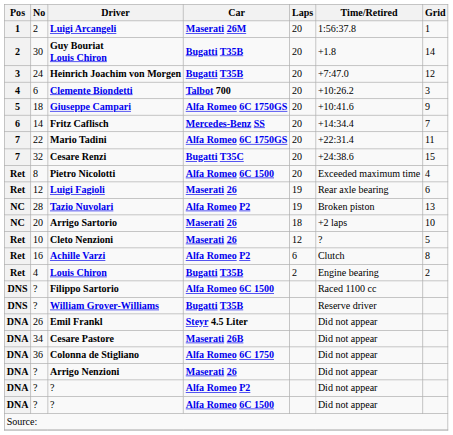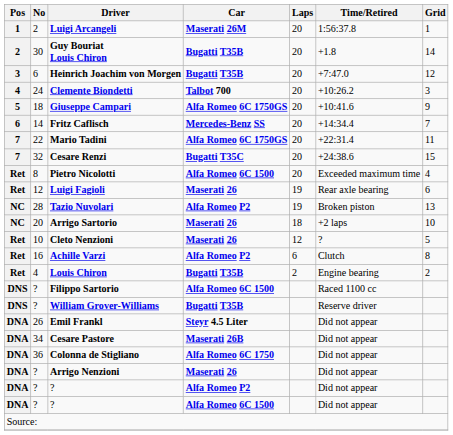Heinrich Joachim von Morgen | No: 24 -> 6
Clemente Biondetti | No: 6 -> 24
